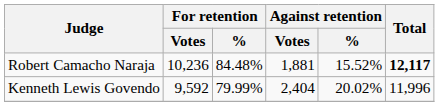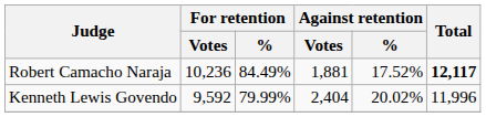Robert Camacho Naraja | For retention / %: 84.48% -> 84.49%
Robert Camacho Naraja | Against retention / %: 15.52% -> 17.52%
